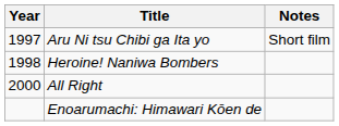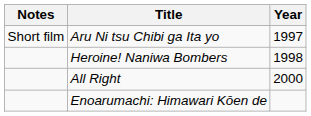columns swapped: Year <-> Notes
